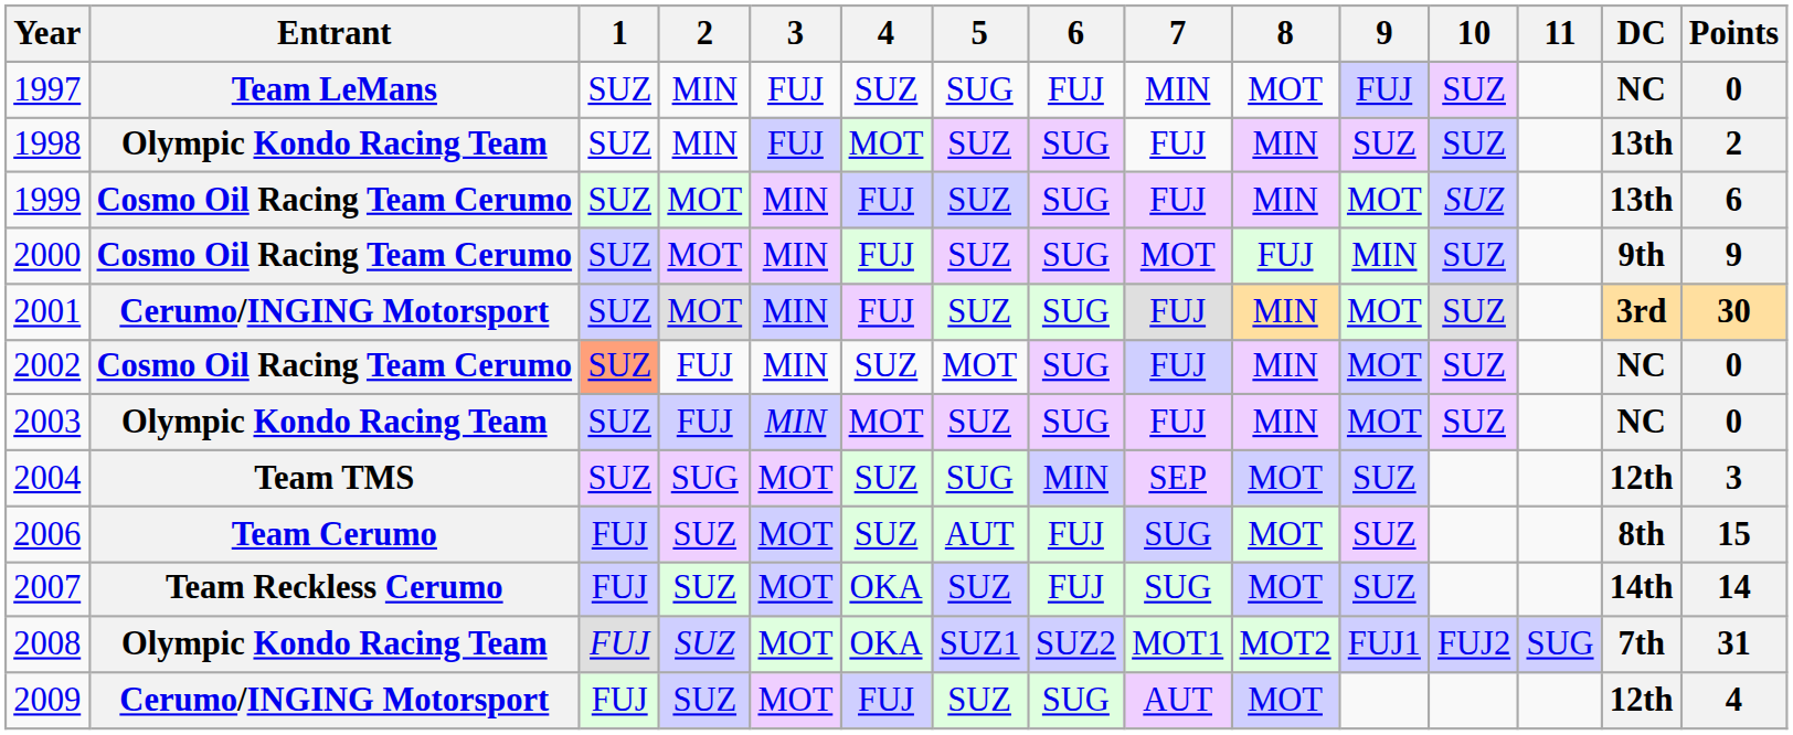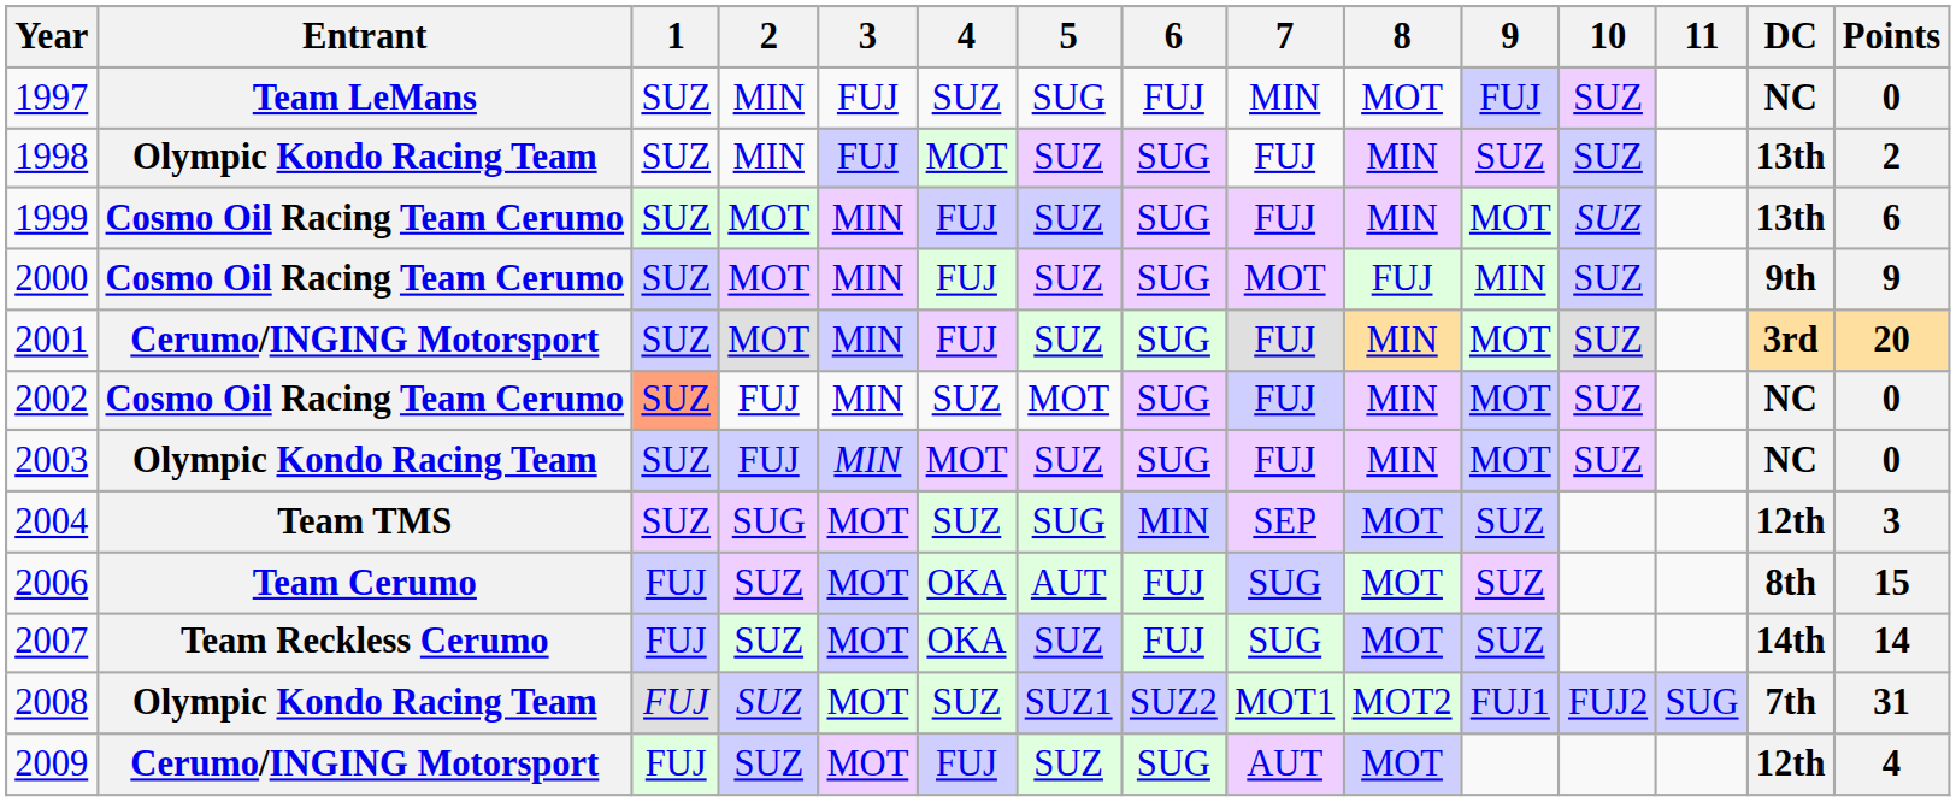2001 | Points: 30 -> 20
2006 | 4: SUZ -> OKA
2008 | 4: OKA -> SUZ
